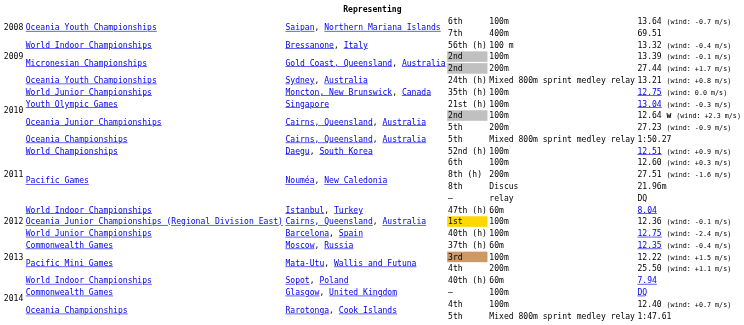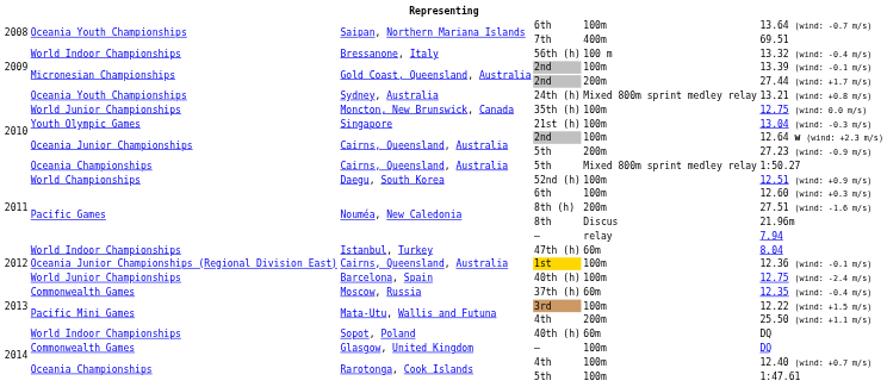Nouméa, New Caledonia / — | column 6: DQ -> 7.94
Sopot, Poland / 40th (h) | column 6: 7.94 -> DQ
Rarotonga, Cook Islands / 5th | column 5: Mixed 800m sprint medley relay -> 100m
